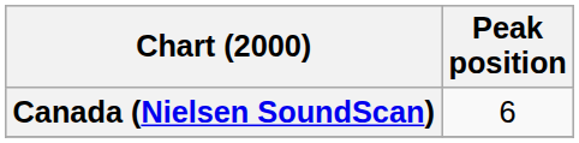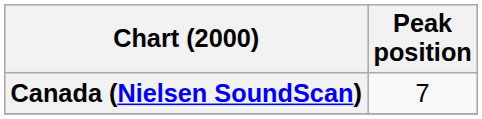Canada (Nielsen SoundScan) | Peak position: 6 -> 7
